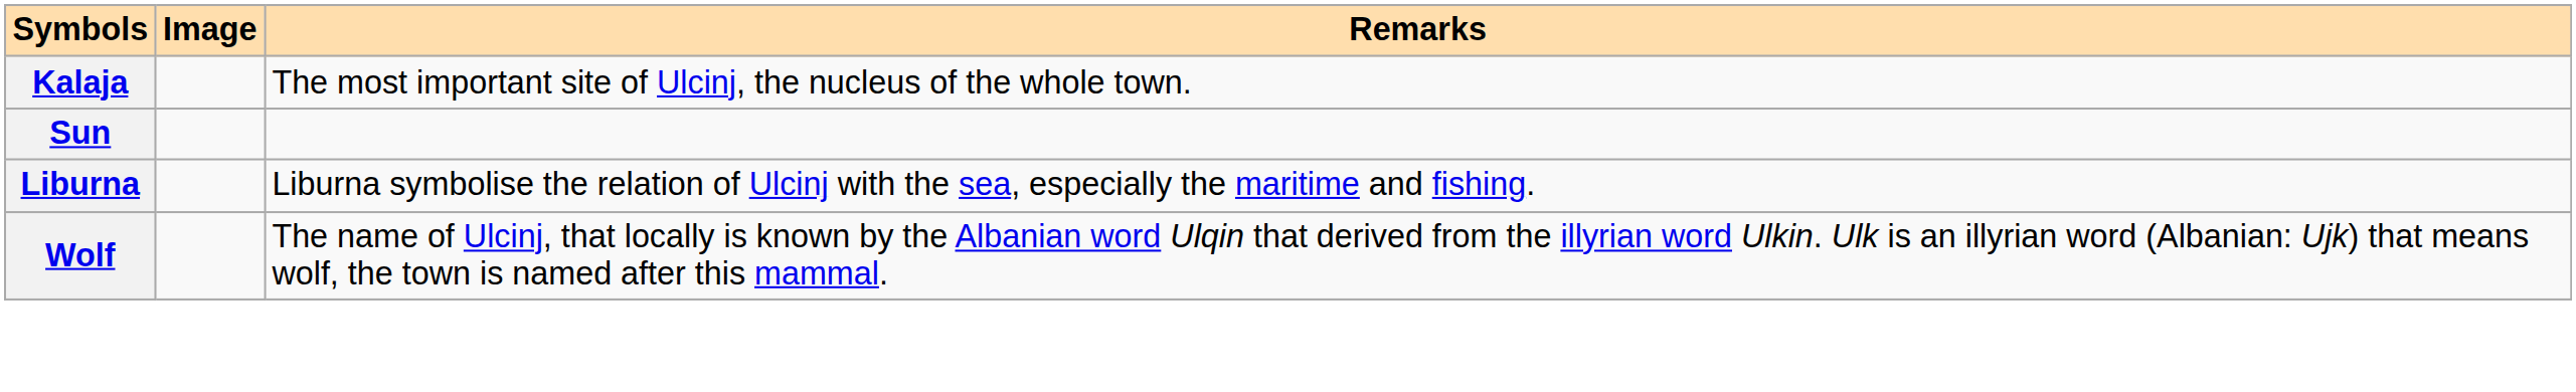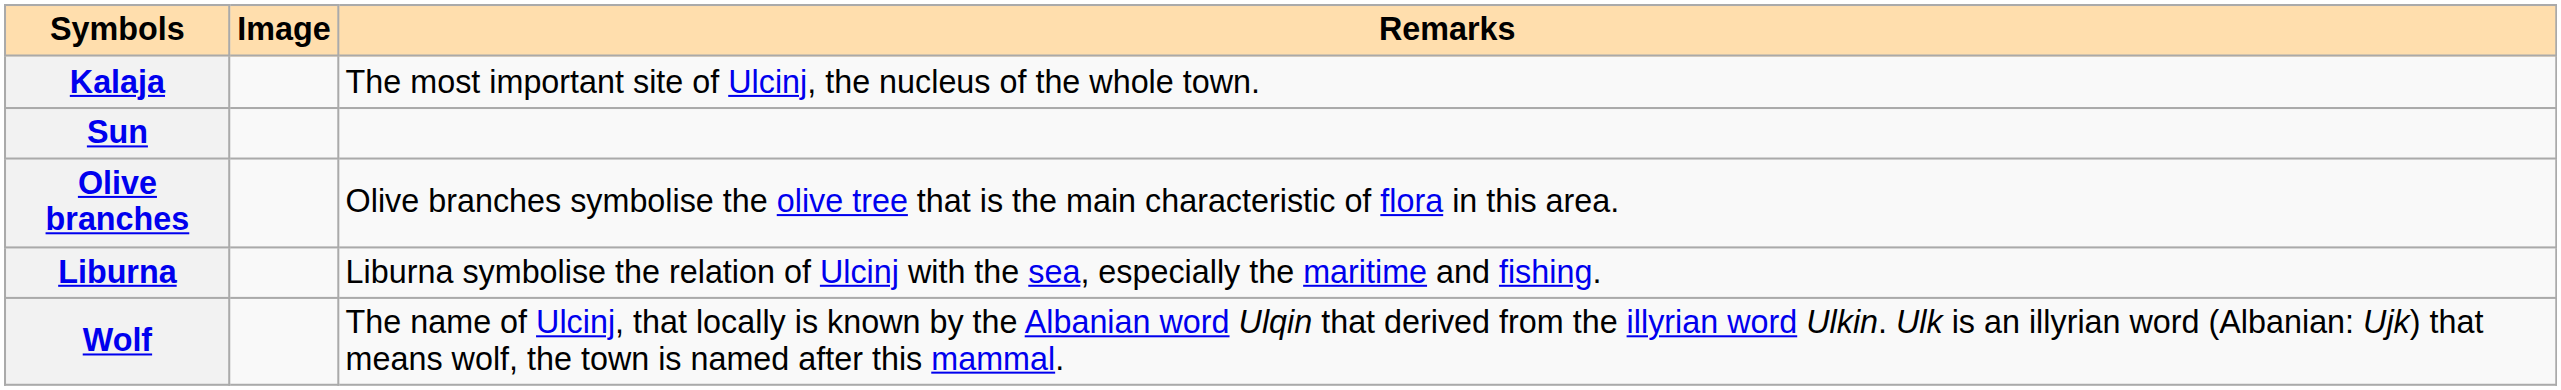+ row: Olive branches | Olive branches symbolise the olive tree that is the main characteristic of flora in this area.
